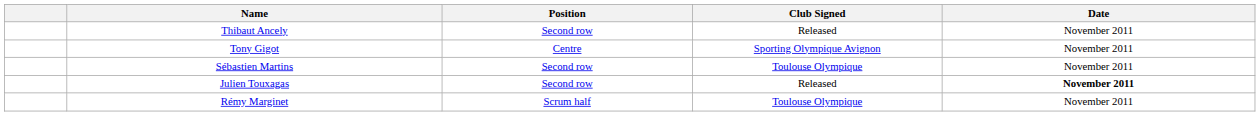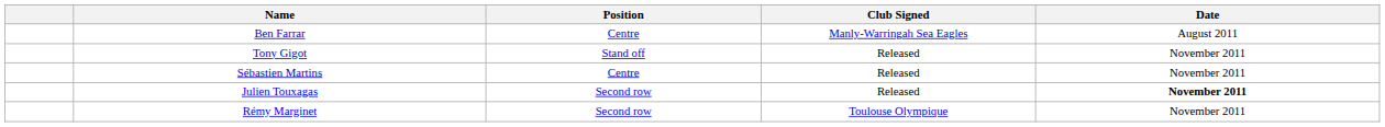+ row: Ben Farrar | Centre | Manly-Warringah Sea Eagles | August 2011
- row: Thibaut Ancely | Second row | Released | November 2011
Tony Gigot | Position: Centre -> Stand off
Tony Gigot | Club Signed: Sporting Olympique Avignon -> Released
Sébastien Martins | Position: Second row -> Centre
Sébastien Martins | Club Signed: Toulouse Olympique -> Released
Rémy Marginet | Position: Scrum half -> Second row
